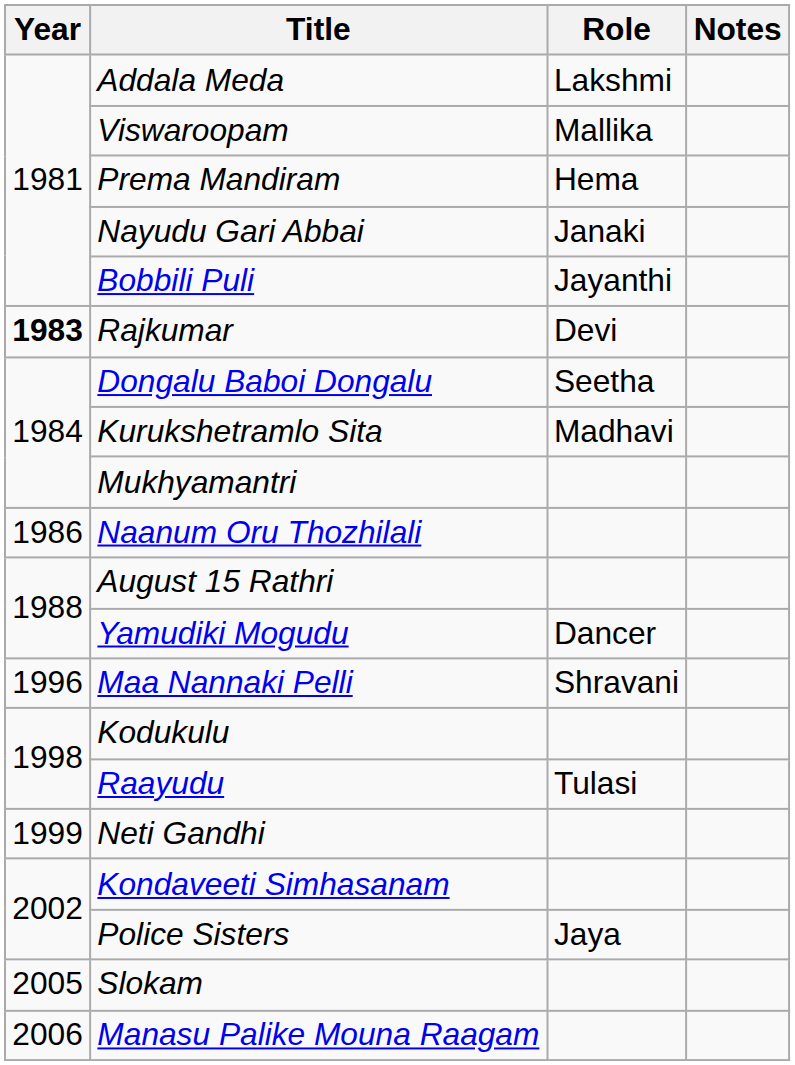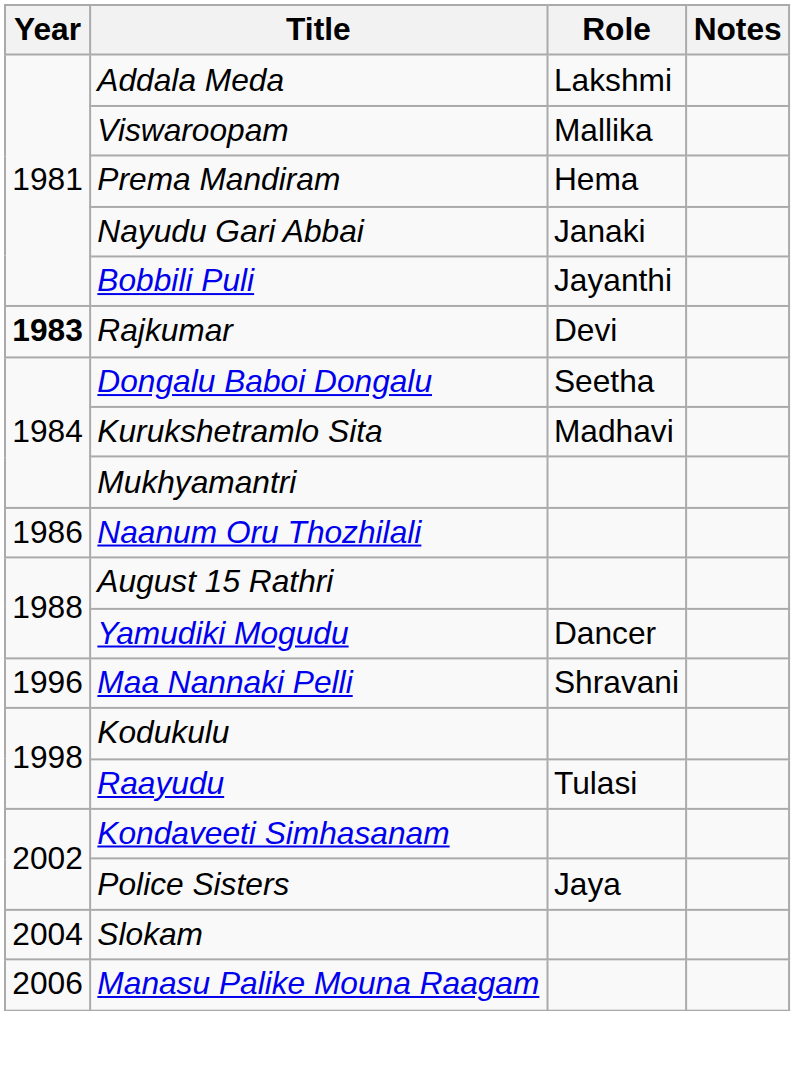- row: 1999 | Neti Gandhi
Slokam | Year: 2005 -> 2004
